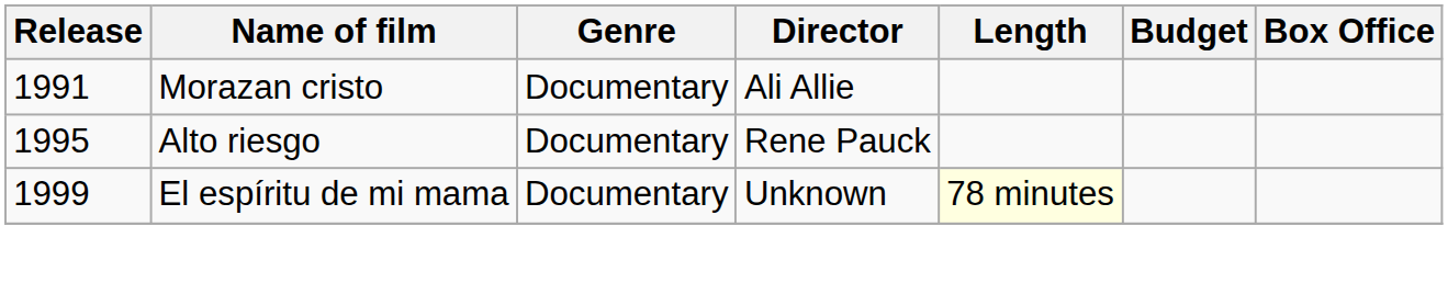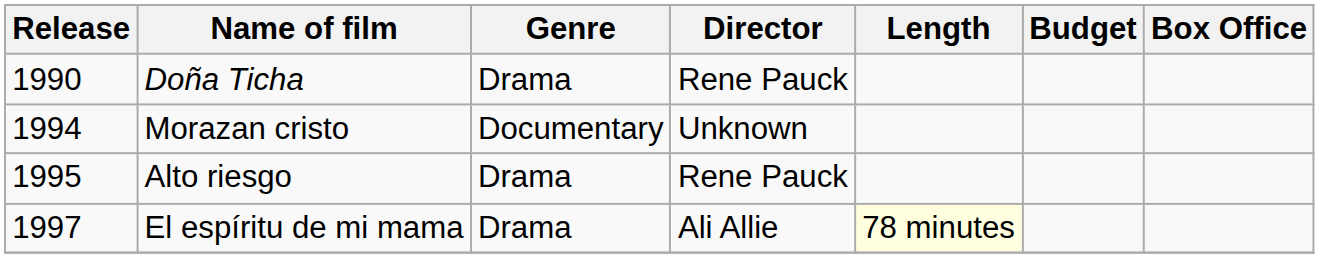+ row: 1990 | Doña Ticha | Drama | Rene Pauck
Morazan cristo | Release: 1991 -> 1994
Morazan cristo | Director: Ali Allie -> Unknown
Alto riesgo | Genre: Documentary -> Drama
El espíritu de mi mama | Release: 1999 -> 1997
El espíritu de mi mama | Genre: Documentary -> Drama
El espíritu de mi mama | Director: Unknown -> Ali Allie
